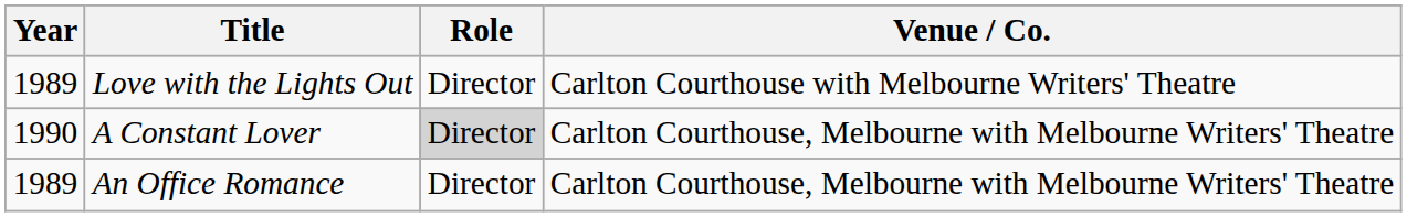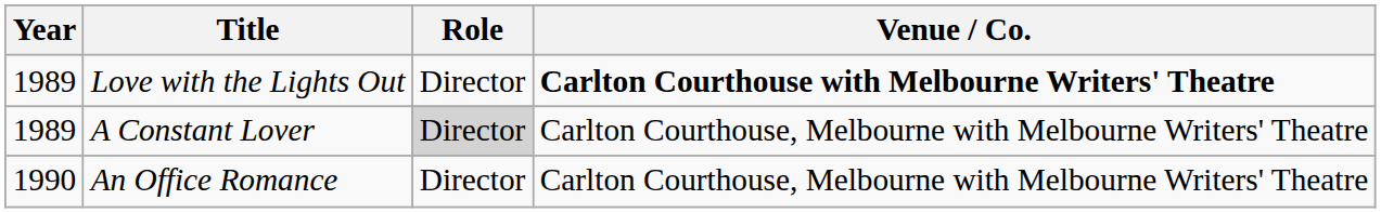Love with the Lights Out | Venue / Co.: normal -> bold
A Constant Lover | Year: 1990 -> 1989
An Office Romance | Year: 1989 -> 1990
